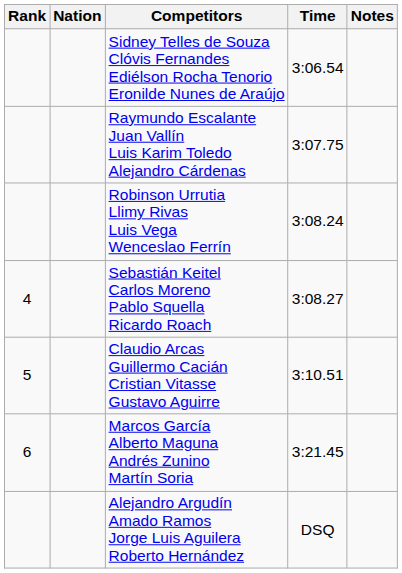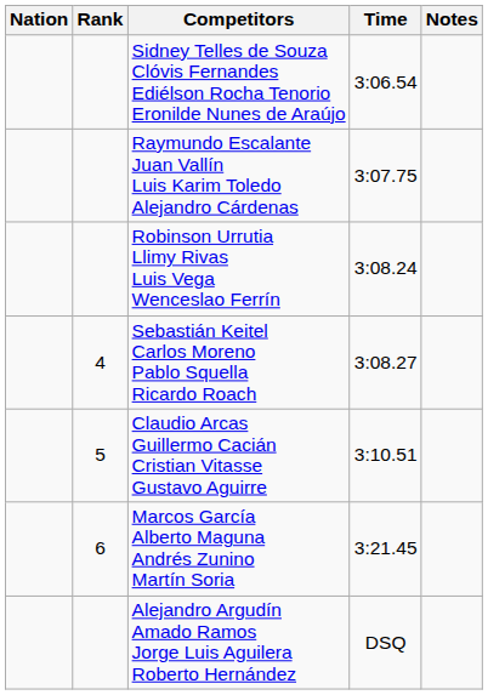columns swapped: Rank <-> Nation
